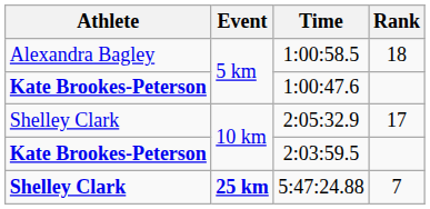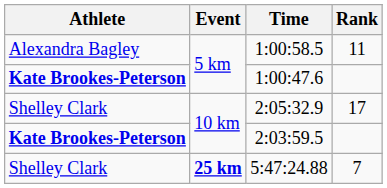1:00:58.5 | Rank: 18 -> 11
5:47:24.88 | Athlete: bold -> normal
